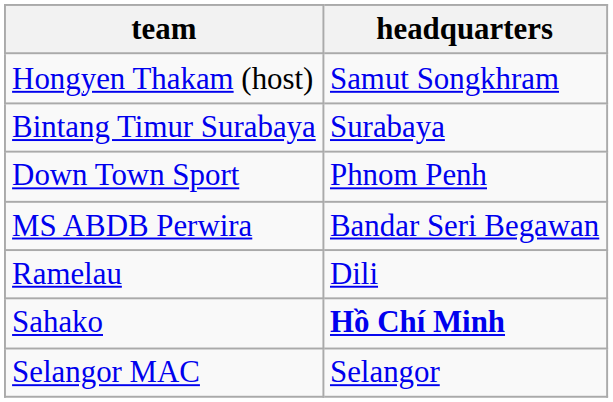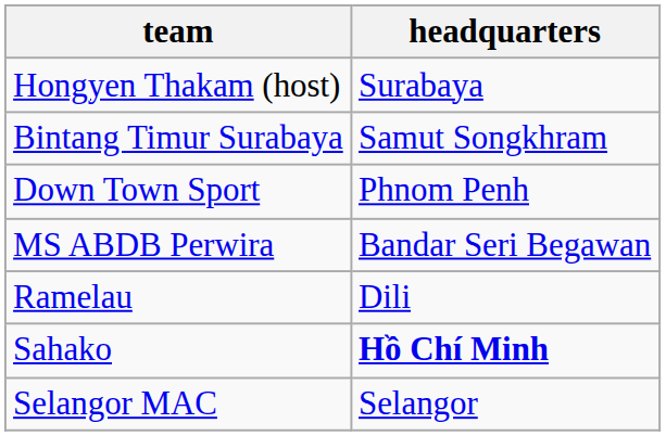Hongyen Thakam (host) | headquarters: Samut Songkhram -> Surabaya
Bintang Timur Surabaya | headquarters: Surabaya -> Samut Songkhram
